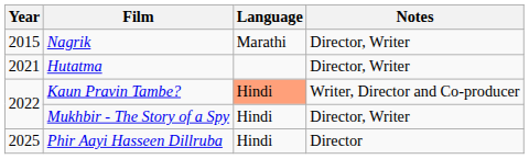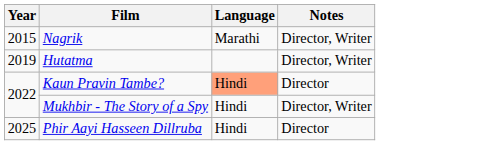Hutatma | Year: 2021 -> 2019
Kaun Pravin Tambe? | Notes: Writer, Director and Co-producer -> Director
